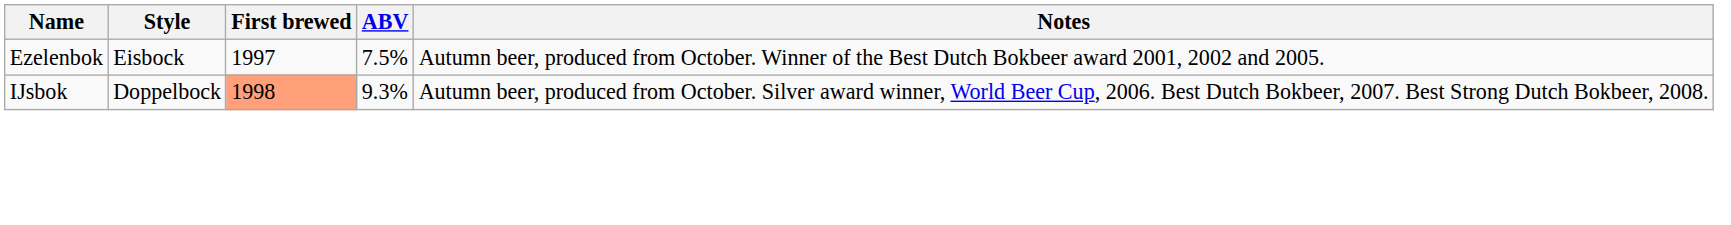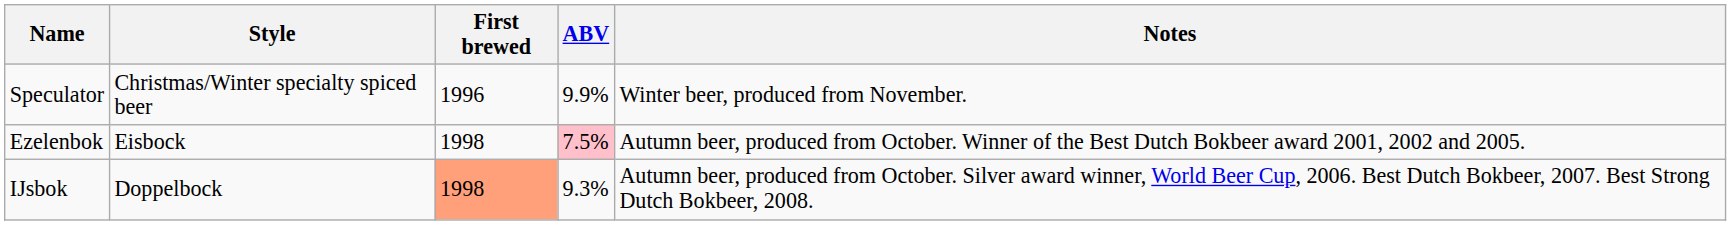+ row: Speculator | Christmas/Winter specialty spiced beer | 1996 | 9.9% | Winter beer, produced from November.
Ezelenbok | First brewed: 1997 -> 1998
Ezelenbok | ABV: no background -> pink background
